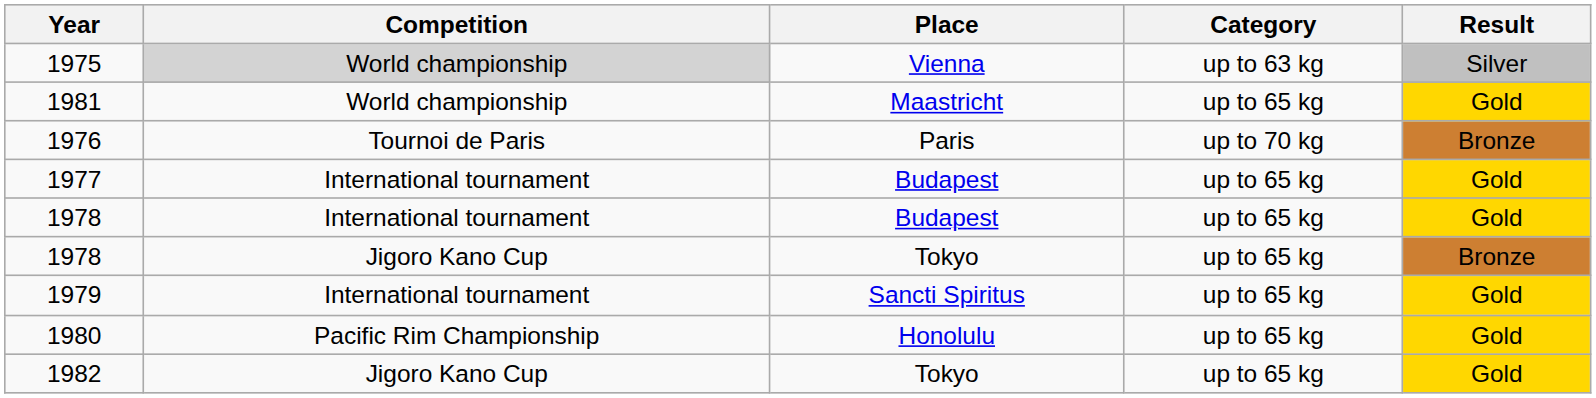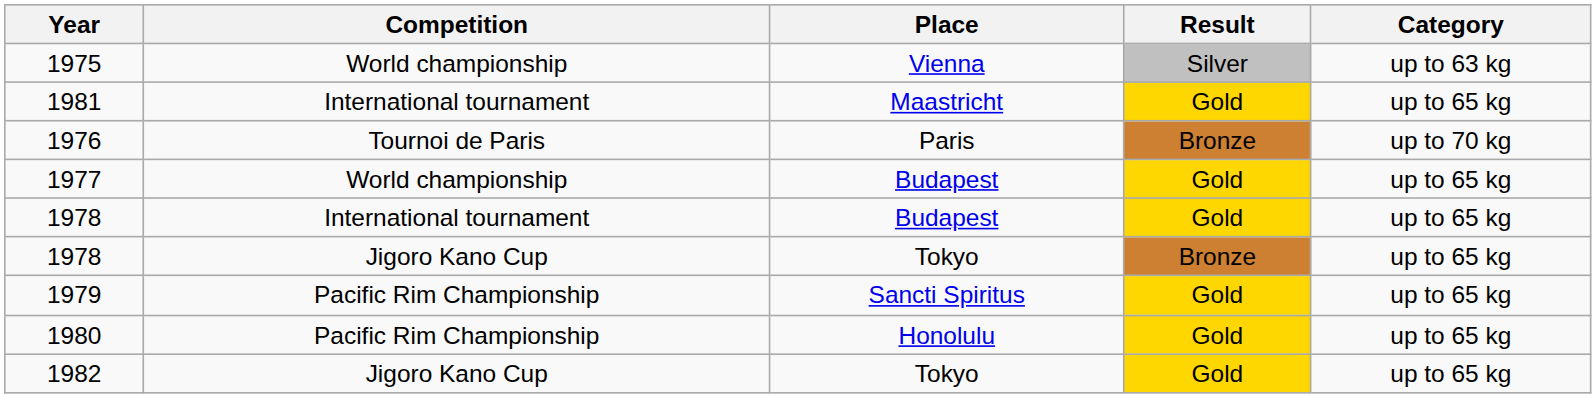columns swapped: Result <-> Category
1975 | Competition: lightgrey background -> no background
1981 | Competition: World championship -> International tournament
1977 | Competition: International tournament -> World championship
1979 | Competition: International tournament -> Pacific Rim Championship
